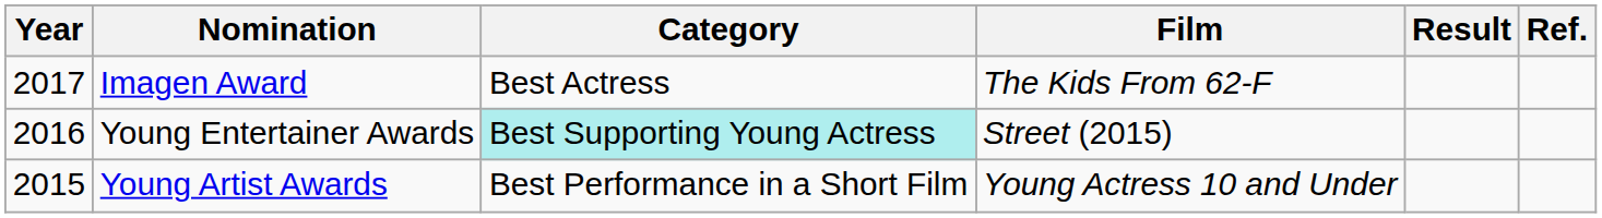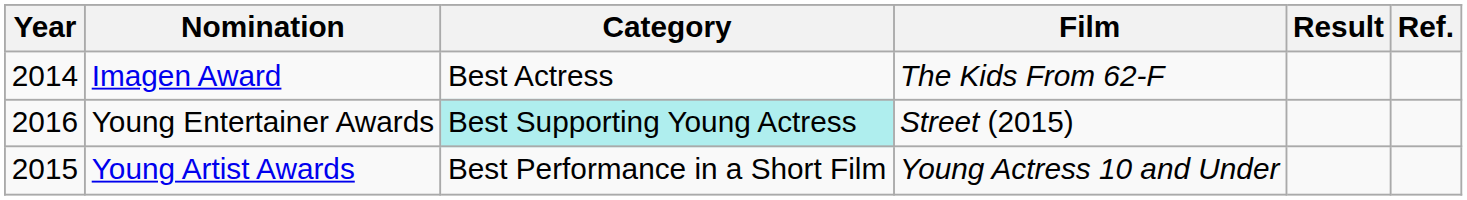Imagen Award | Year: 2017 -> 2014
